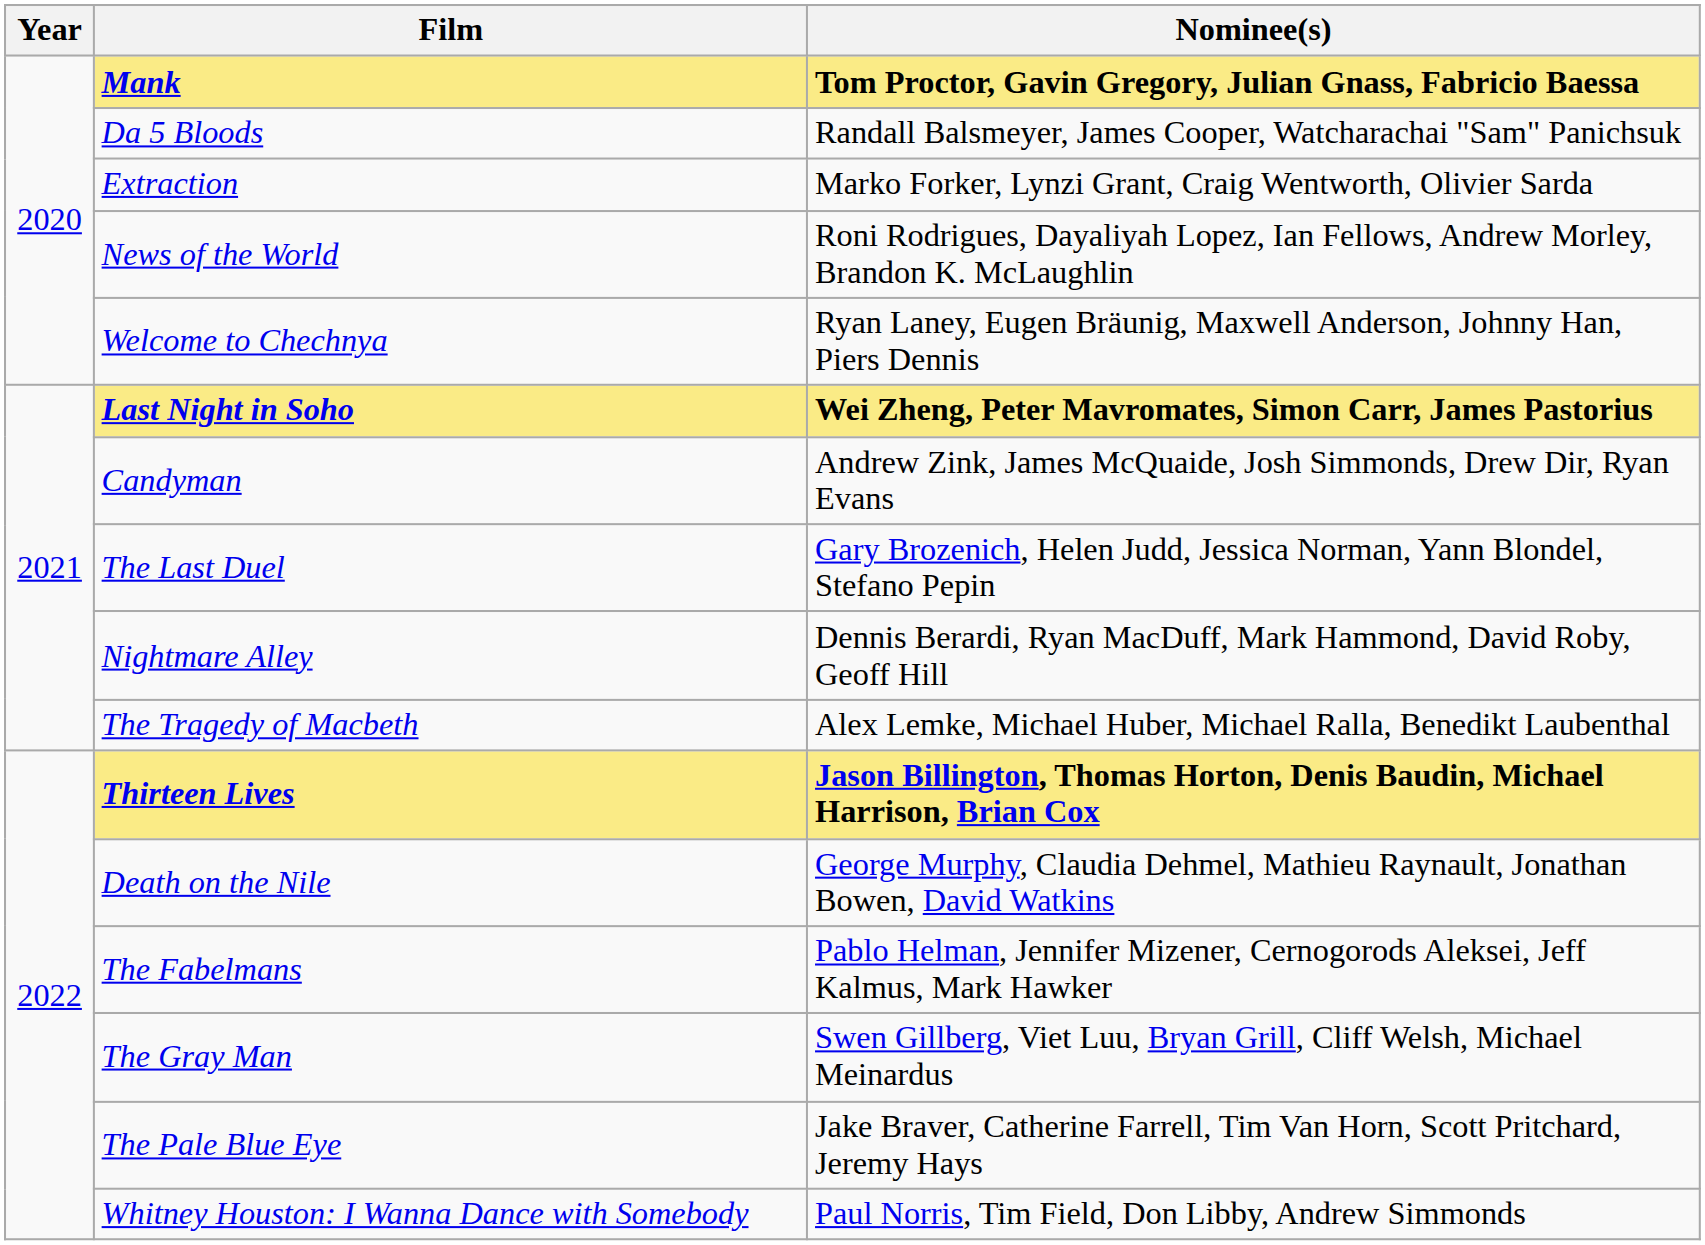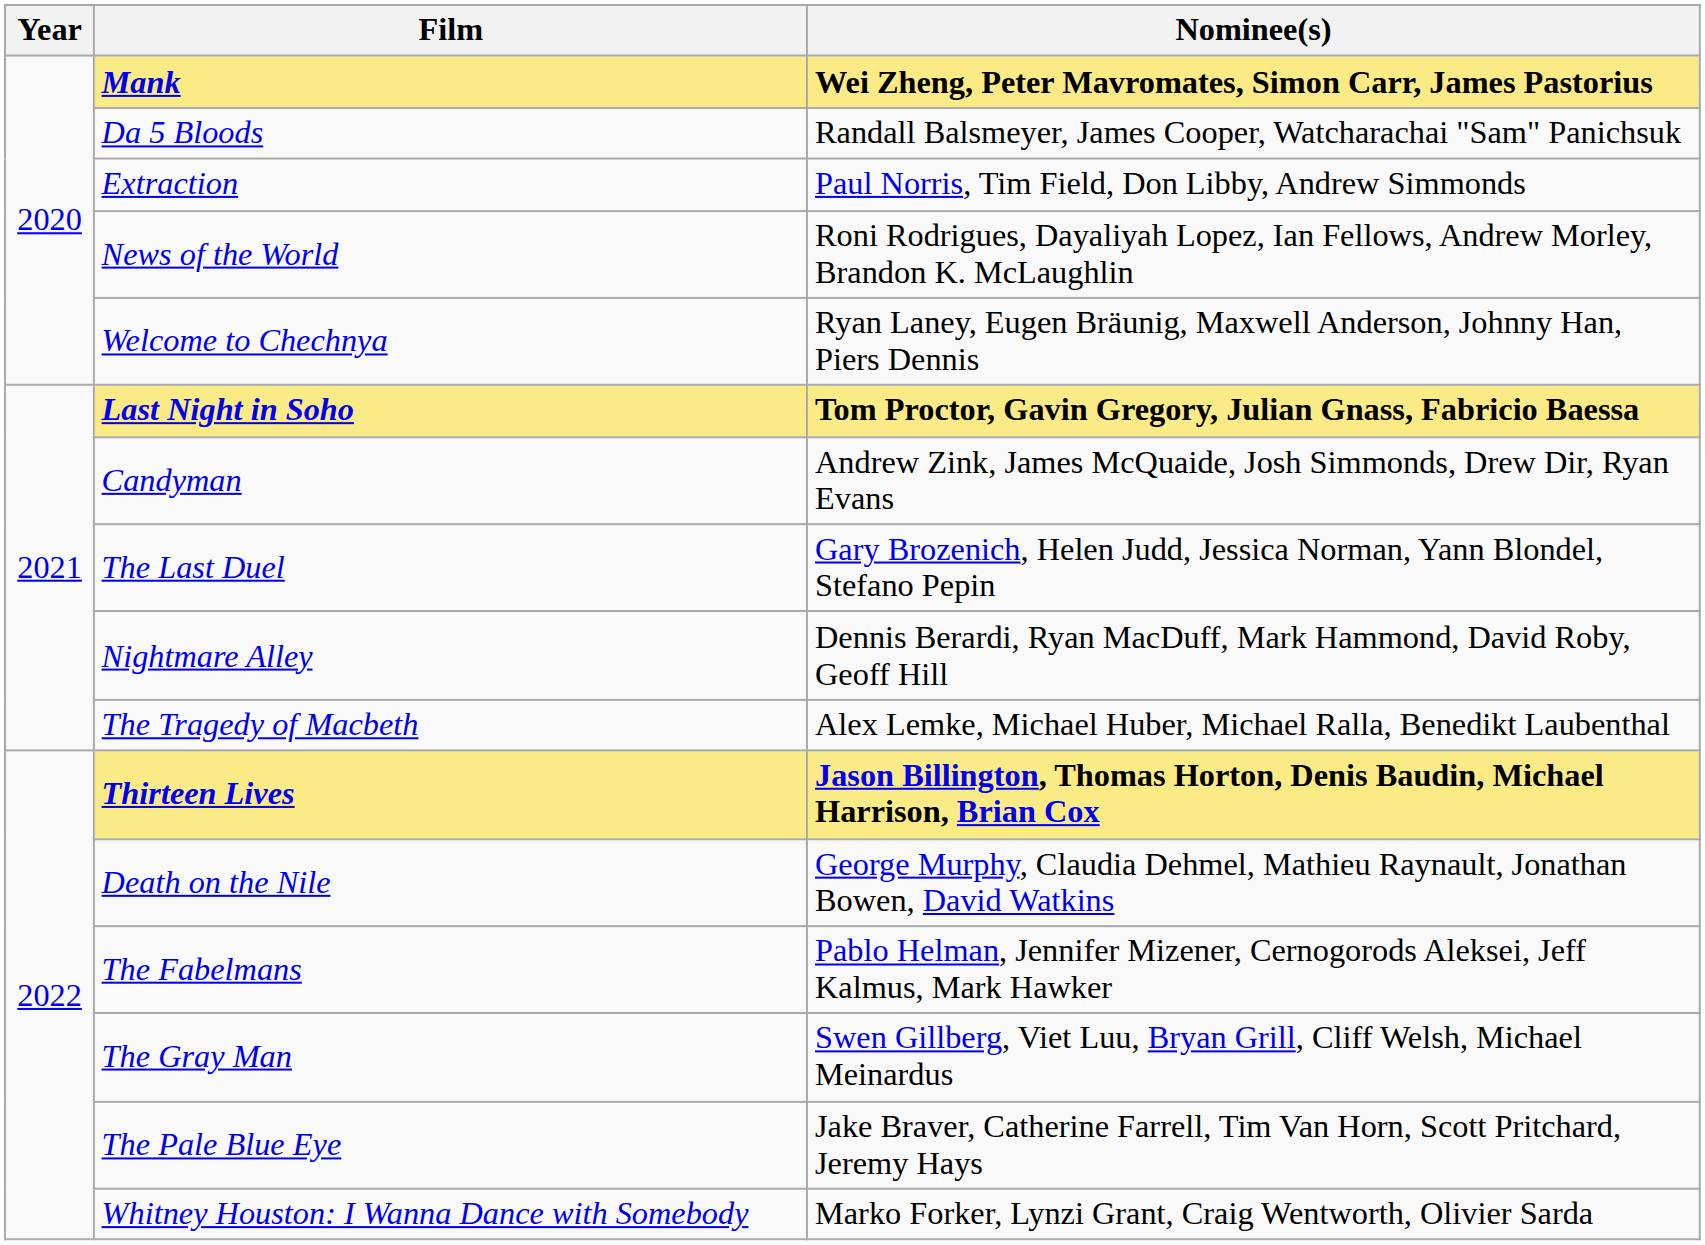Mank | Nominee(s): Tom Proctor, Gavin Gregory, Julian Gnass, Fabricio Baessa -> Wei Zheng, Peter Mavromates, Simon Carr, James Pastorius
Extraction | Nominee(s): Marko Forker, Lynzi Grant, Craig Wentworth, Olivier Sarda -> Paul Norris, Tim Field, Don Libby, Andrew Simmonds
Last Night in Soho | Nominee(s): Wei Zheng, Peter Mavromates, Simon Carr, James Pastorius -> Tom Proctor, Gavin Gregory, Julian Gnass, Fabricio Baessa
Whitney Houston: I Wanna Dance with Somebody | Nominee(s): Paul Norris, Tim Field, Don Libby, Andrew Simmonds -> Marko Forker, Lynzi Grant, Craig Wentworth, Olivier Sarda
